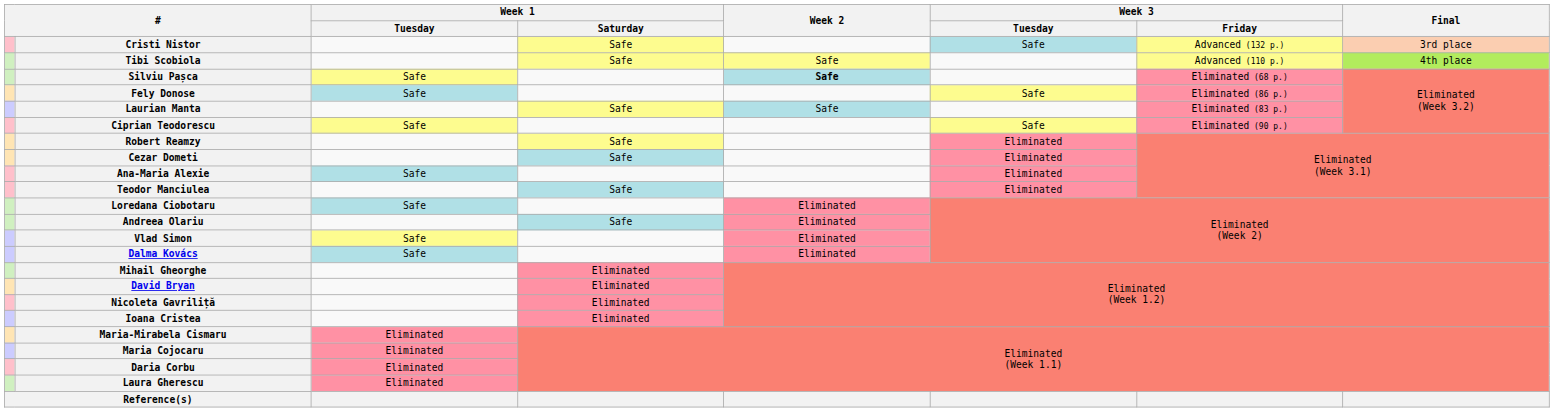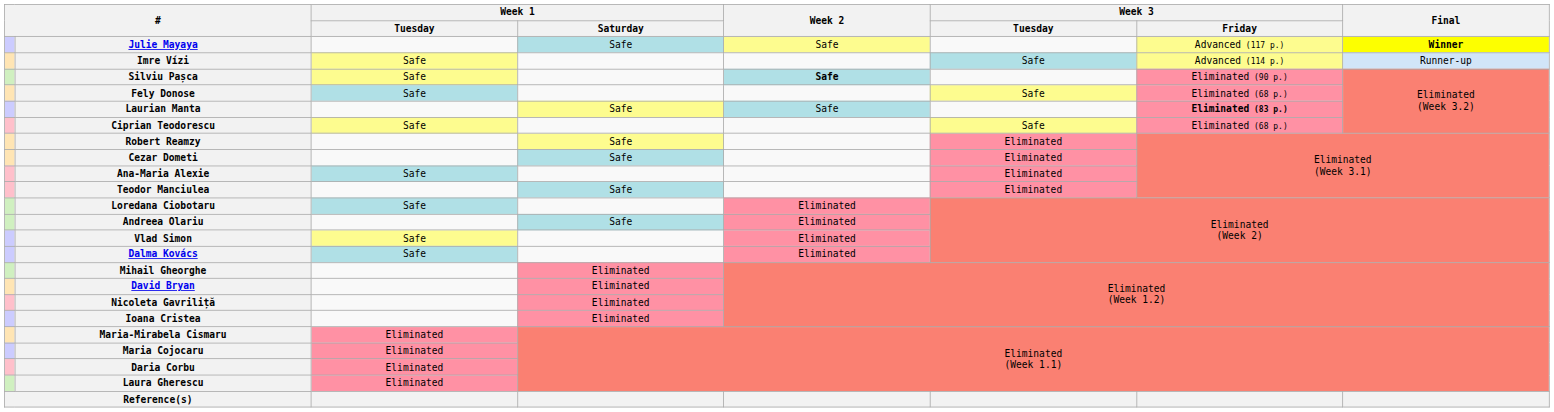+ row: Julie Mayaya | Safe | Safe | Advanced (117 p.) | Winner
+ row: Imre Vízi | Safe | Safe | Advanced (114 p.) | Runner-up
- row: Cristi Nistor | Safe | Safe | Advanced (132 p.) | 3rd place
- row: Tibi Scobiola | Safe | Safe | Advanced (110 p.) | 4th place
Silviu Pașca | Week 3 / Friday: Eliminated (68 p.) -> Eliminated (90 p.)
Fely Donose | Week 3 / Friday: Eliminated (86 p.) -> Eliminated (68 p.)
Laurian Manta | Week 3 / Friday: normal -> bold
Ciprian Teodorescu | Week 3 / Friday: Eliminated (90 p.) -> Eliminated (68 p.)
